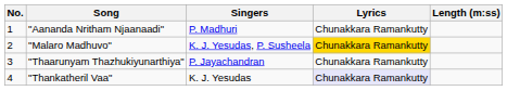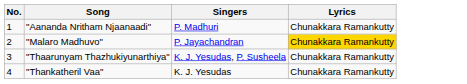- column: Length (m:ss)
"Malaro Madhuvo" | Singers: K. J. Yesudas, P. Susheela -> P. Jayachandran
"Thaarunyam Thazhukiyunarthiya" | Singers: P. Jayachandran -> K. J. Yesudas, P. Susheela
"Thankatheril Vaa" | Lyrics: lavender background -> no background
